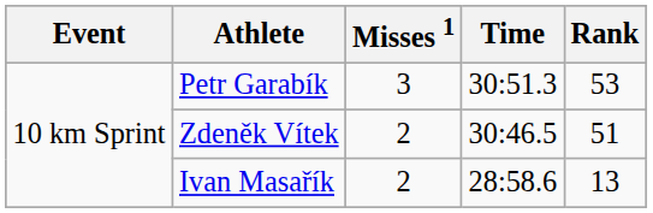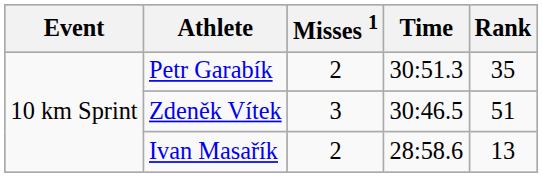Petr Garabík | Misses 1: 3 -> 2
Petr Garabík | Rank: 53 -> 35
Zdeněk Vítek | Misses 1: 2 -> 3
